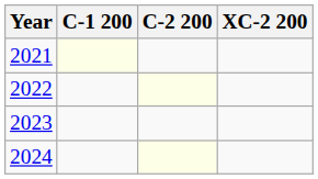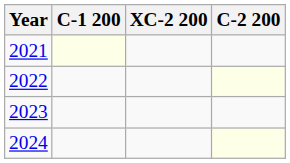columns swapped: C-2 200 <-> XC-2 200
